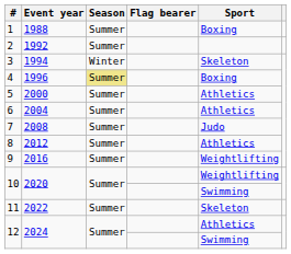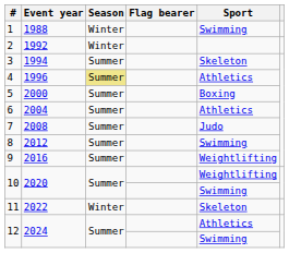1 | Season: Summer -> Winter
1 | Sport: Boxing -> Swimming
2 | Season: Summer -> Winter
3 | Season: Winter -> Summer
4 | Sport: Boxing -> Athletics
5 | Sport: Athletics -> Boxing
8 | Sport: Athletics -> Swimming
11 | Season: Summer -> Winter
